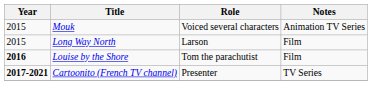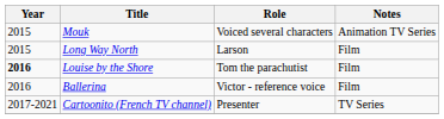+ row: 2016 | Ballerina | Victor - reference voice | Film
Cartoonito (French TV channel) | Year: bold -> normal
